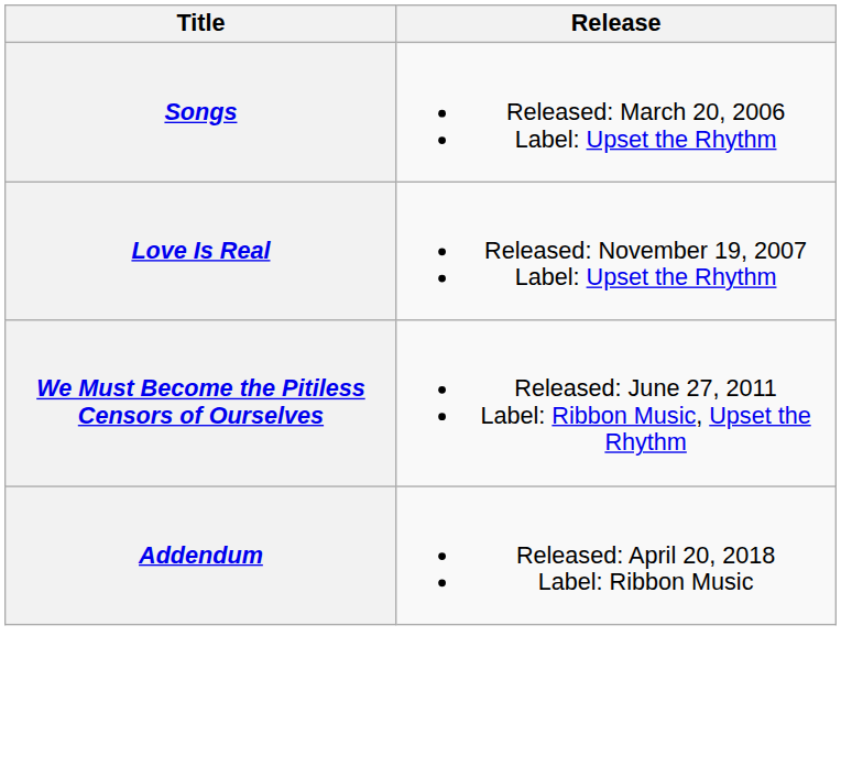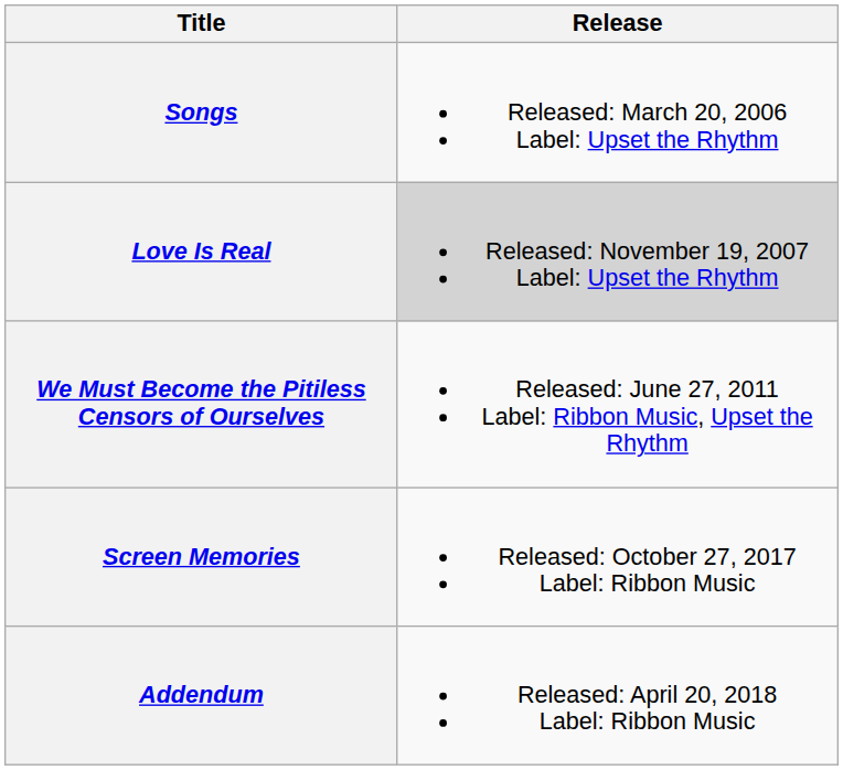Love Is Real | Release: no background -> lightgrey background
+ row: Screen Memories | Released: October 27, 2017 Label: Ribbon Music
